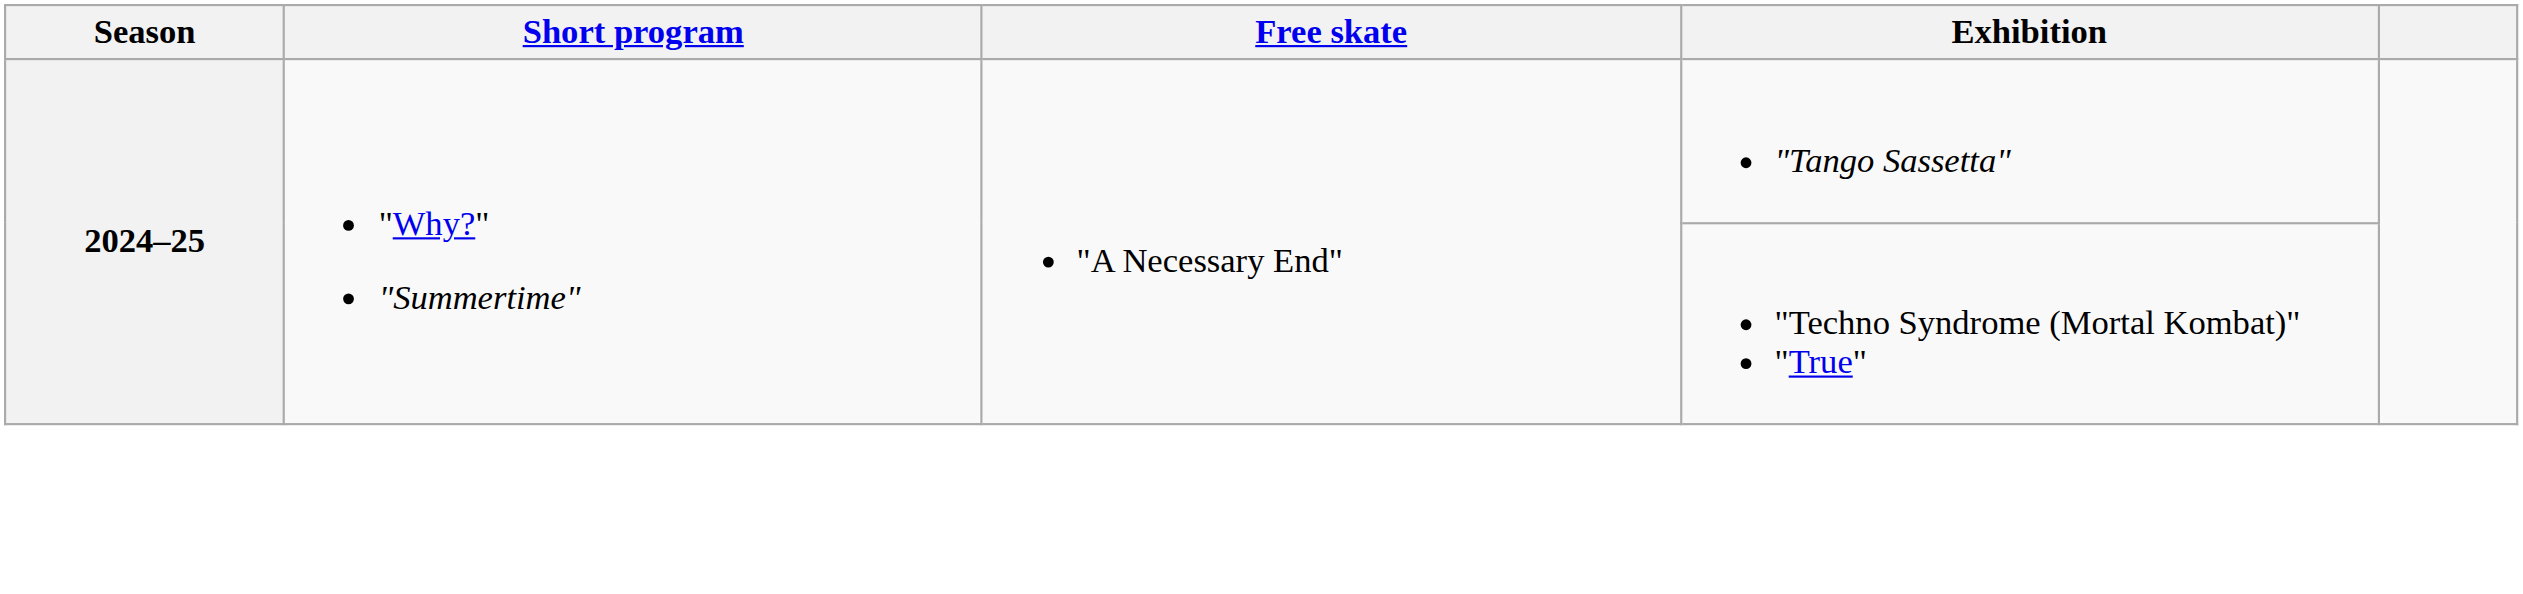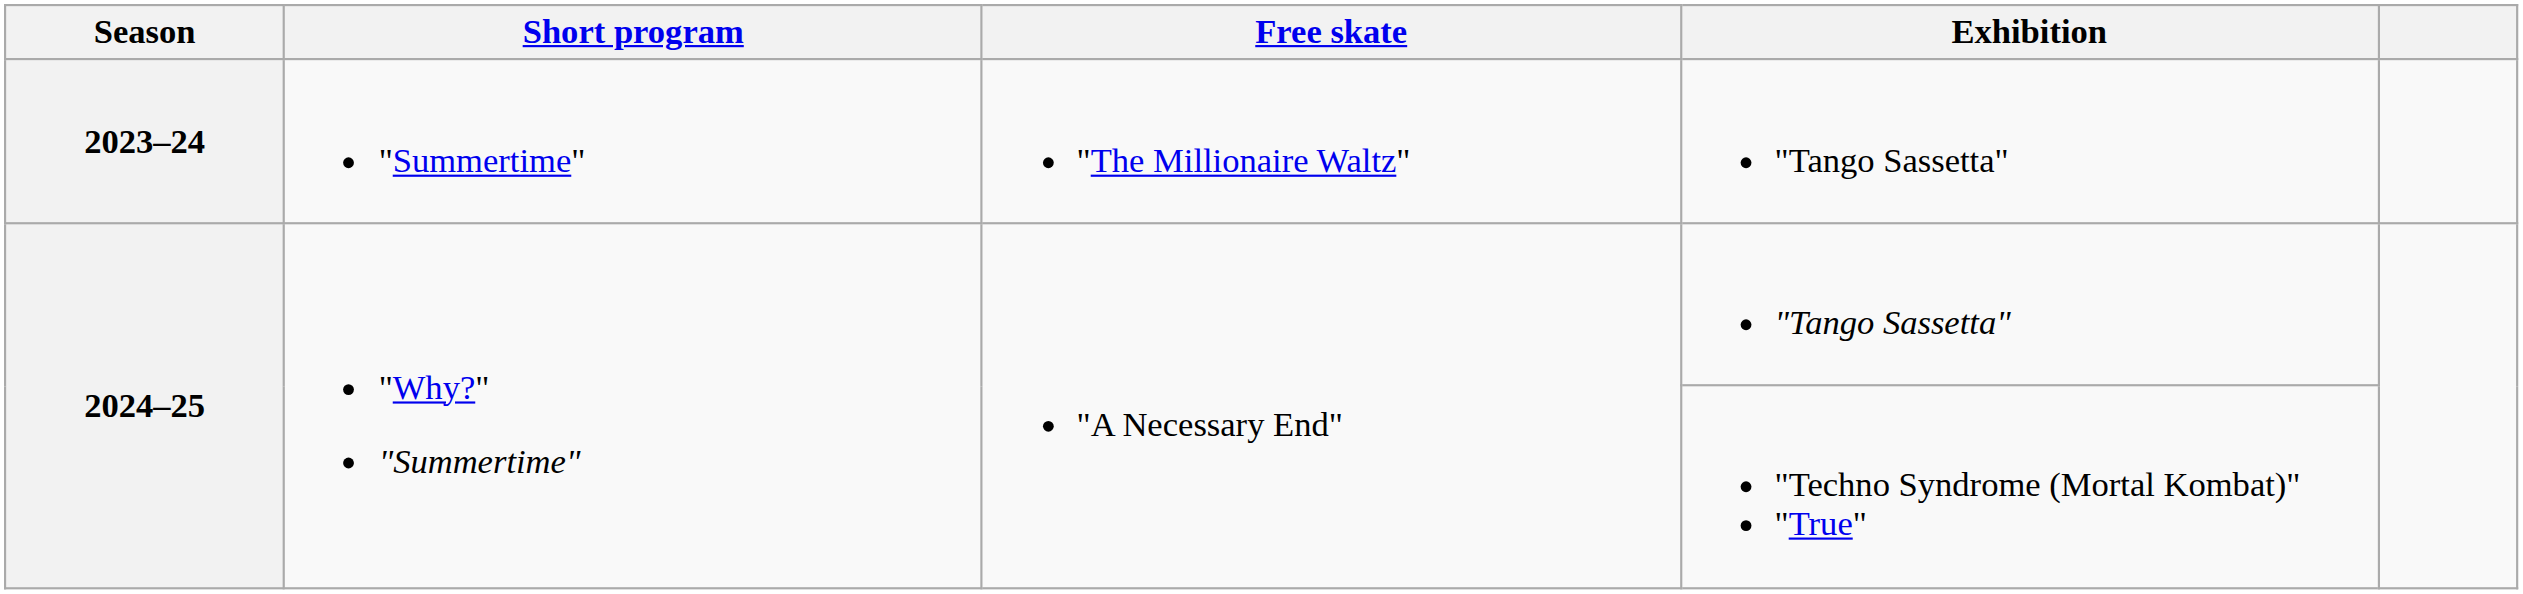+ row: 2023–24 | "Summertime" | "The Millionaire Waltz" | "Tango Sassetta"
